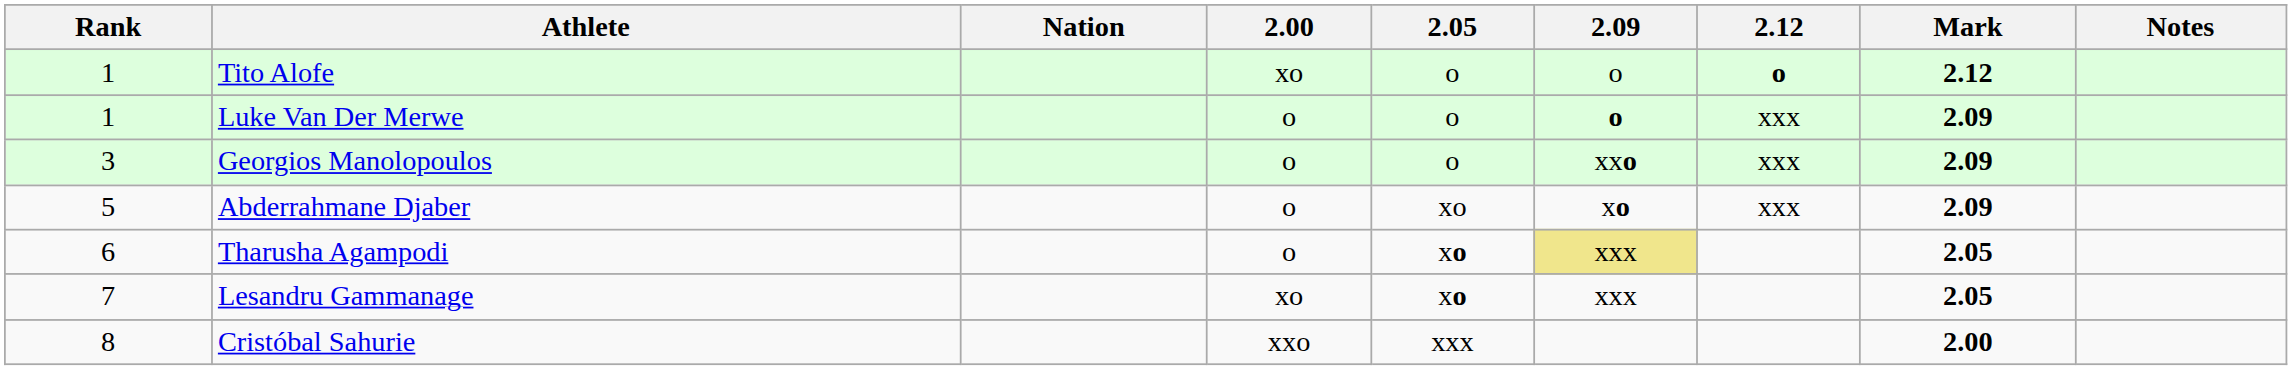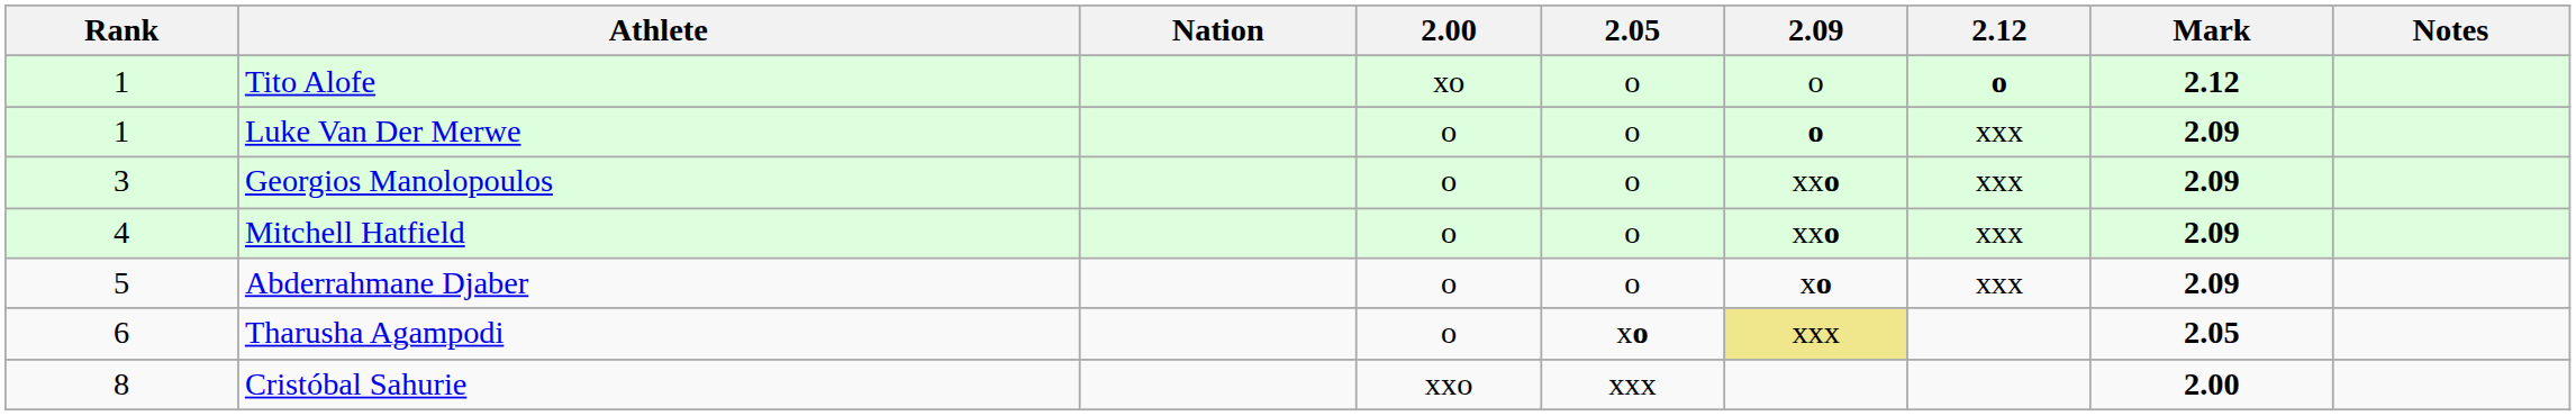+ row: 4 | Mitchell Hatfield | o | o | xxo | xxx | 2.09
Abderrahmane Djaber | 2.05: xo -> o
- row: 7 | Lesandru Gammanage | xo | xo | xxx | 2.05
